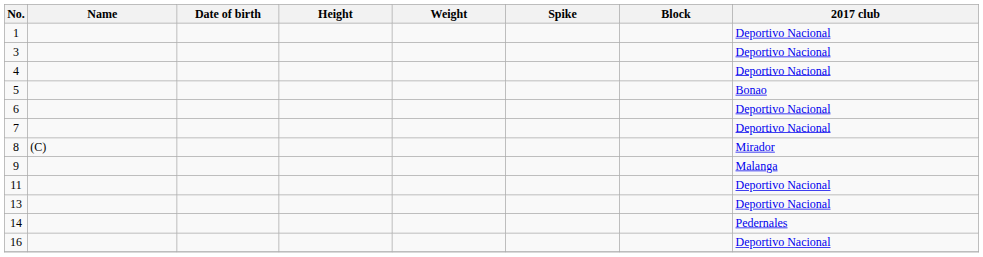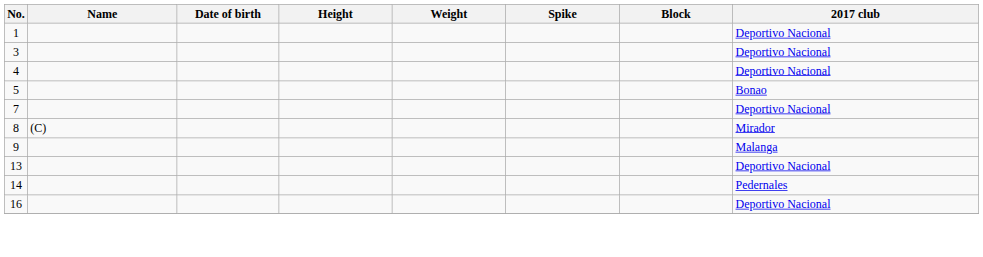- row: 6 | Deportivo Nacional
- row: 11 | Deportivo Nacional
